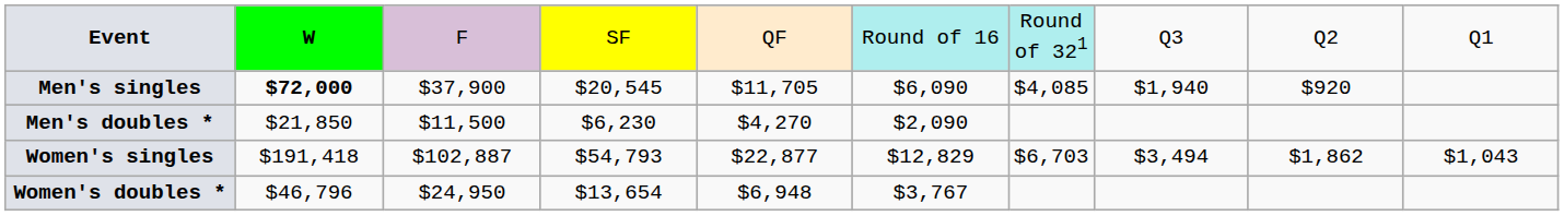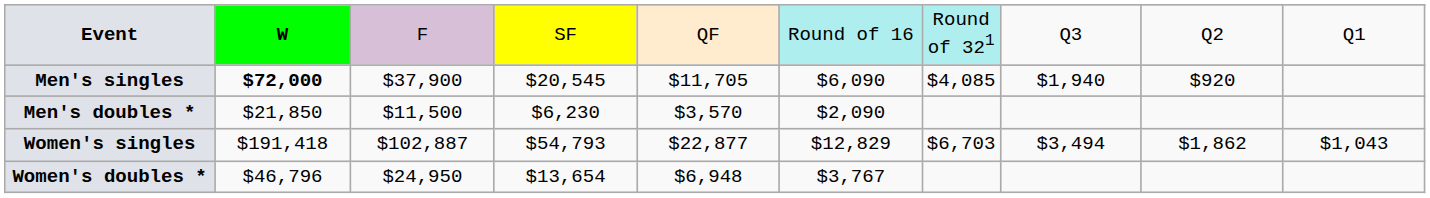Men's doubles * | column 5: $4,270 -> $3,570
